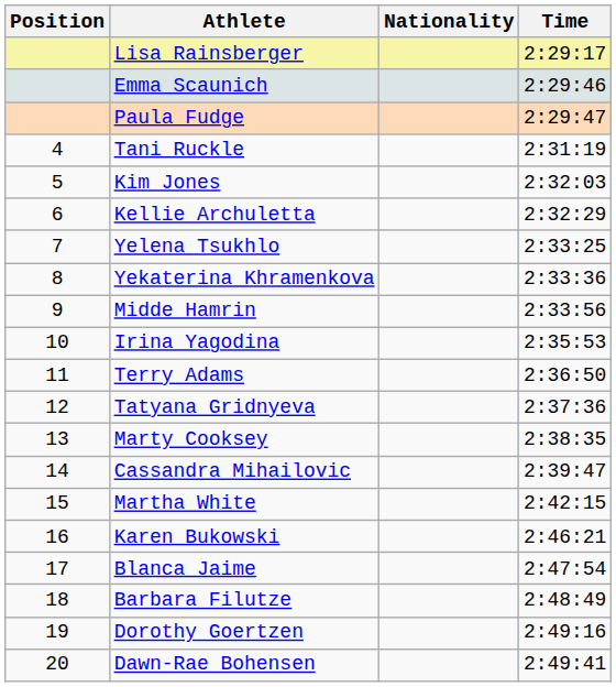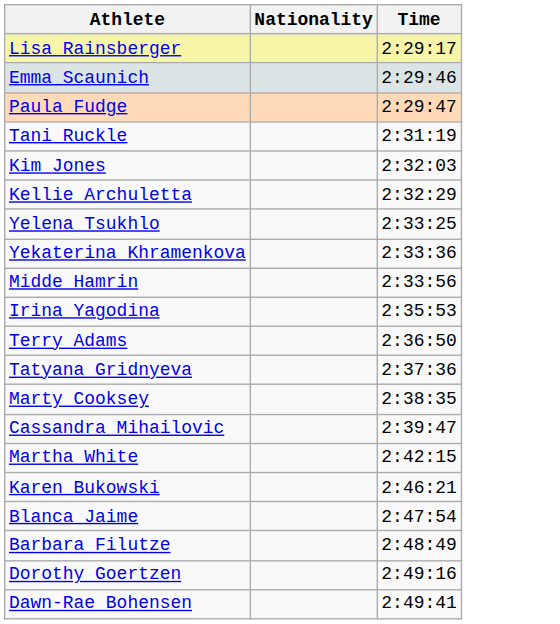- column: Position | 4 | 5 | 6 | 7 | 8 | 9 | 10 | 11 | 12 | 13 | 14 | 15 | 16 | 17 | 18 | 19 | 20
